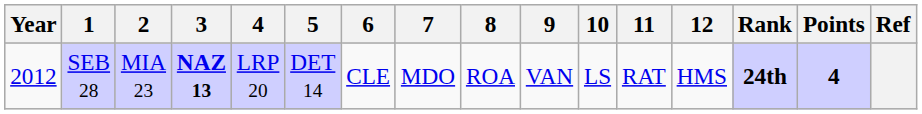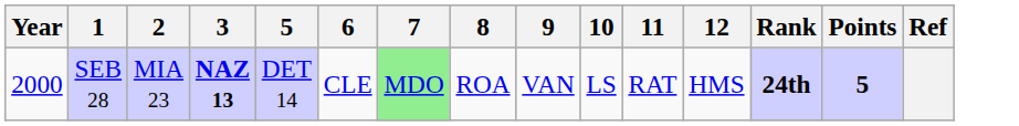- column: 4 | LRP 20
SEB 28 | Year: 2012 -> 2000
SEB 28 | 7: no background -> lightgreen background
SEB 28 | Points: 4 -> 5
